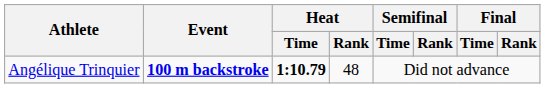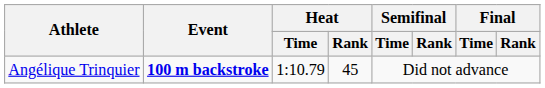Angélique Trinquier | Heat / Time: bold -> normal
Angélique Trinquier | Heat / Rank: 48 -> 45
